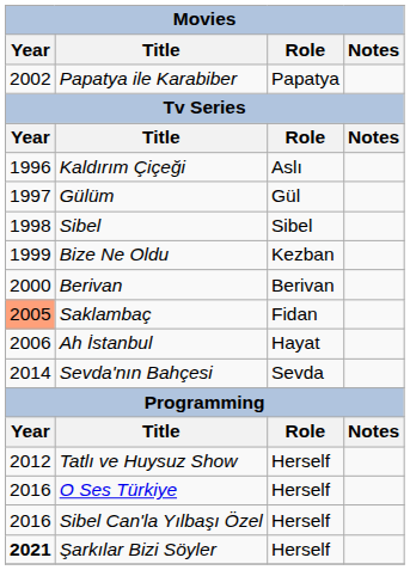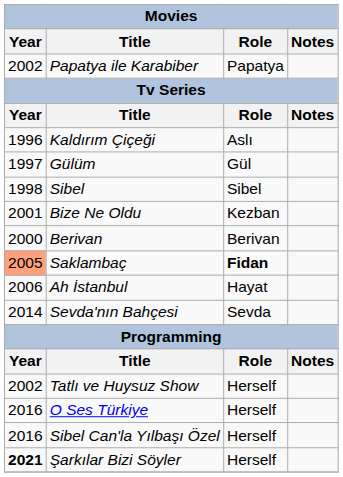Bize Ne Oldu | Year: 1999 -> 2001
Saklambaç | Role: normal -> bold
Tatlı ve Huysuz Show | Year: 2012 -> 2002
